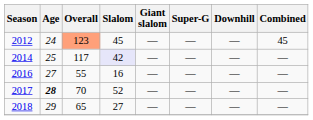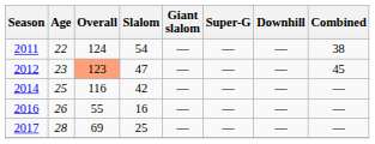+ row: 2011 | 22 | 124 | 54 | — | — | — | 38
2012 | Age: 24 -> 23
2012 | Slalom: 45 -> 47
2014 | Overall: 117 -> 116
2014 | Slalom: lavender background -> no background
2016 | Age: 27 -> 26
2017 | Age: bold -> normal
2017 | Overall: 70 -> 69
2017 | Slalom: 52 -> 25
- row: 2018 | 29 | 65 | 27 | — | — | — | —
